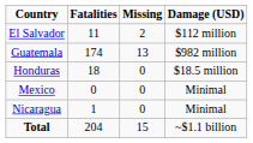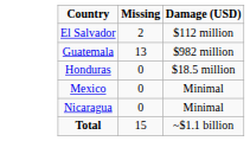- column: Fatalities | 11 | 174 | 18 | 0 | 1 | 204
